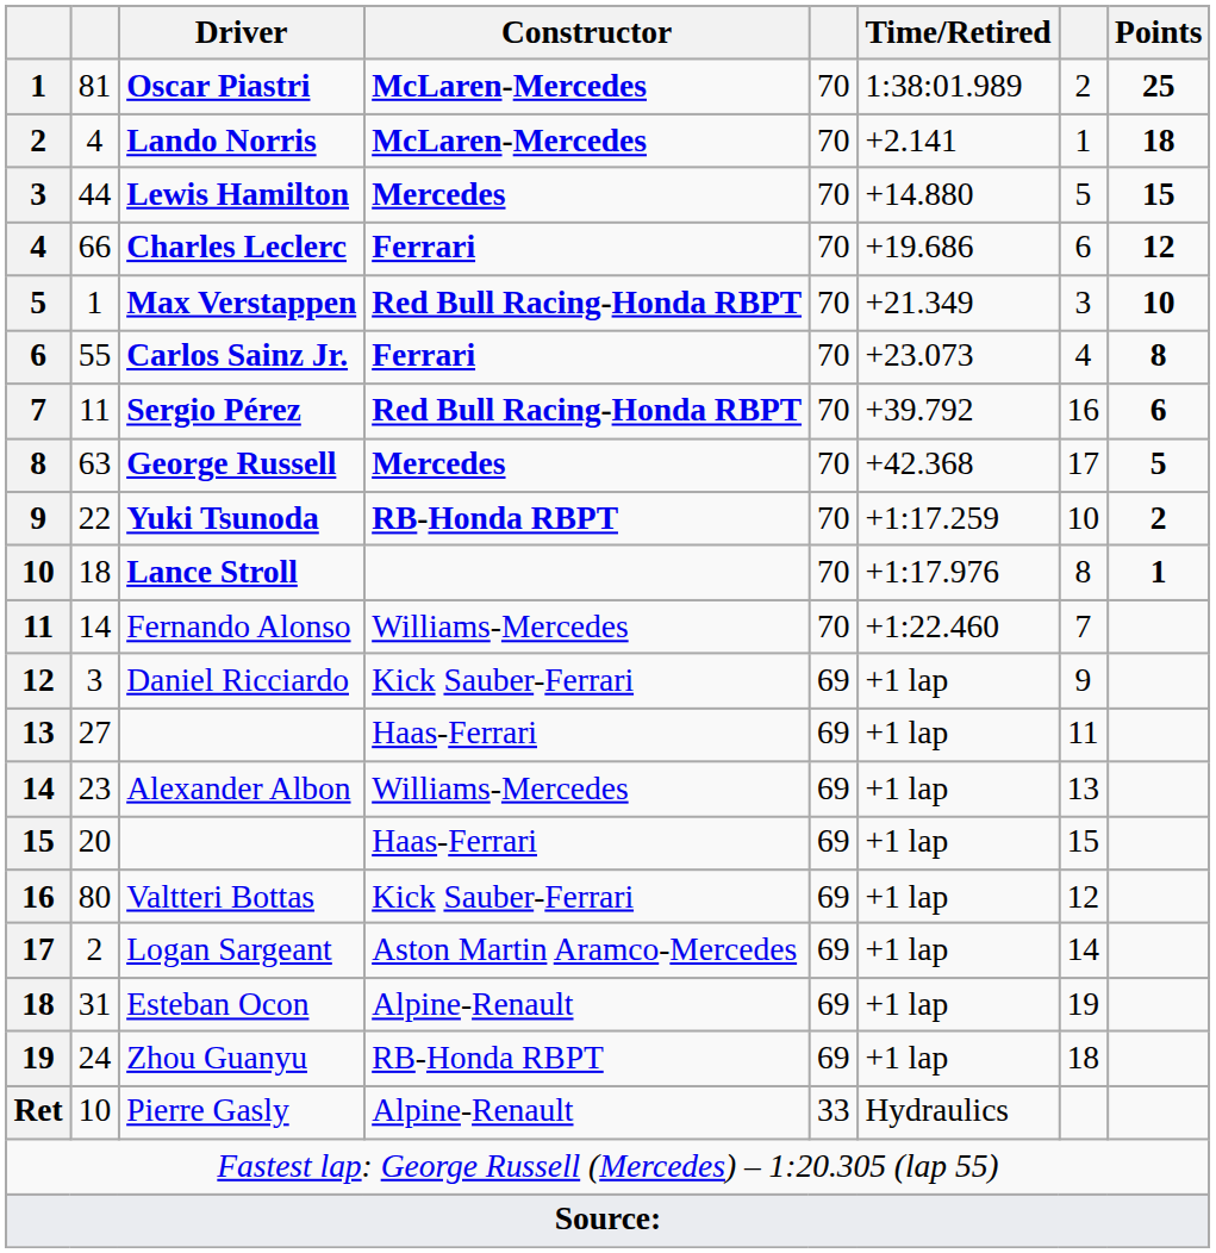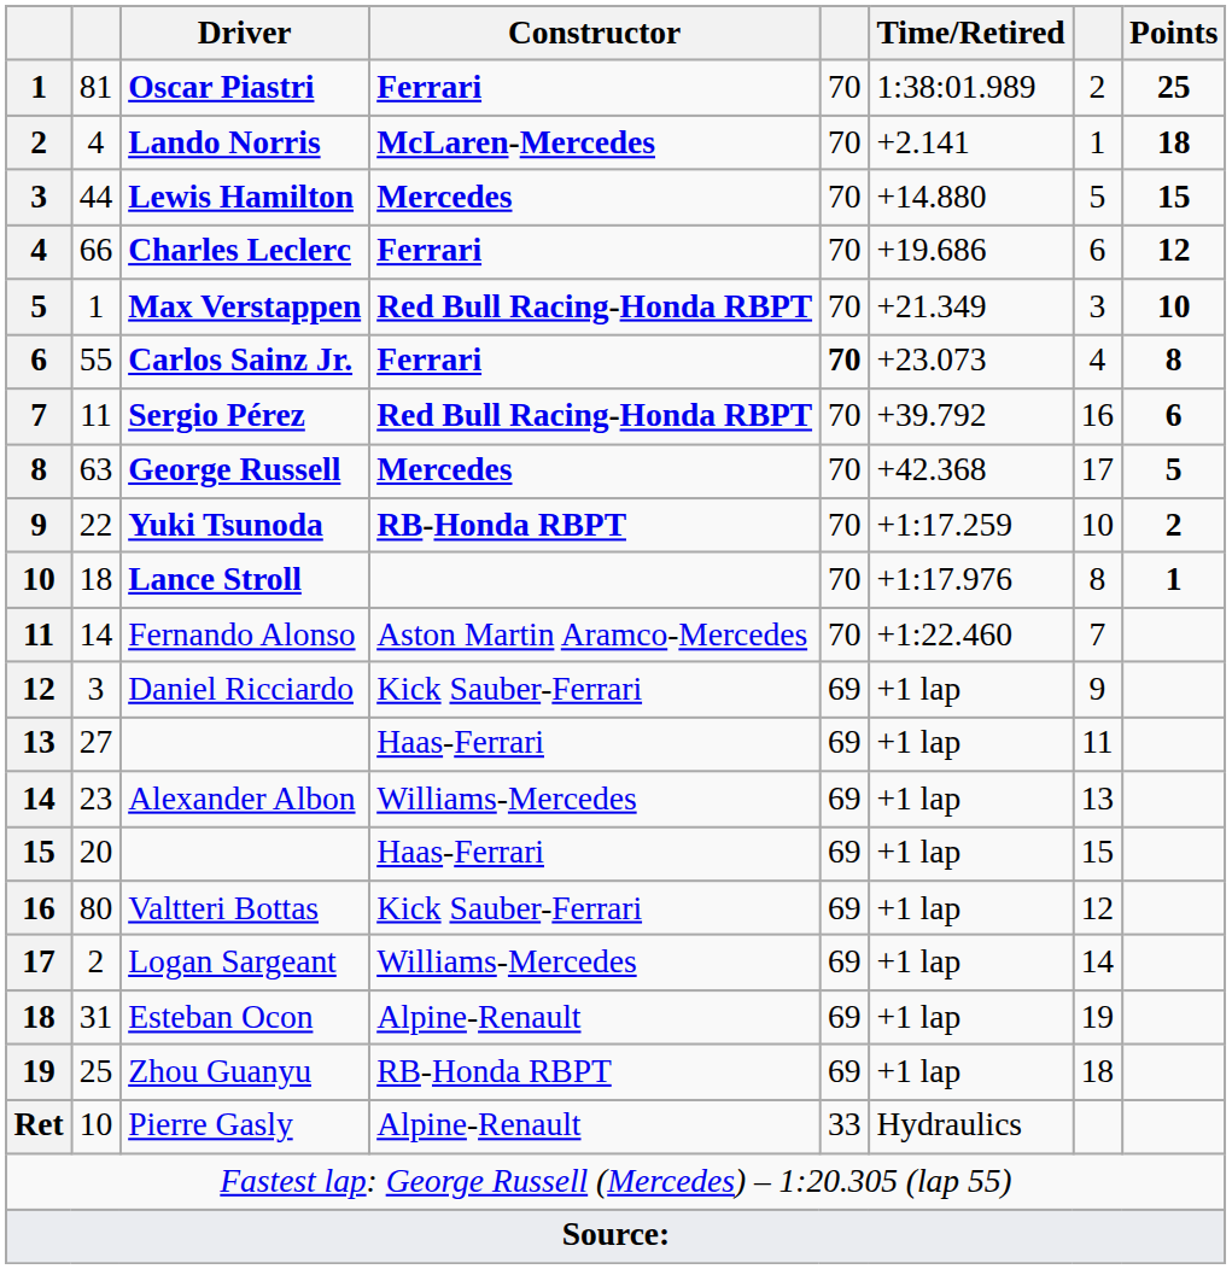Oscar Piastri | Constructor: McLaren-Mercedes -> Ferrari
Carlos Sainz Jr. | column 5: normal -> bold
Fernando Alonso | Constructor: Williams-Mercedes -> Aston Martin Aramco-Mercedes
Logan Sargeant | Constructor: Aston Martin Aramco-Mercedes -> Williams-Mercedes
Zhou Guanyu | column 2: 24 -> 25
